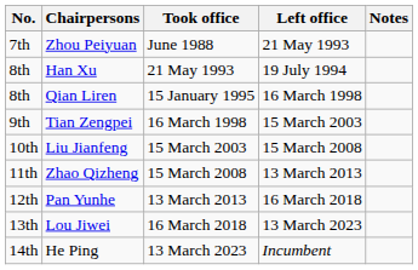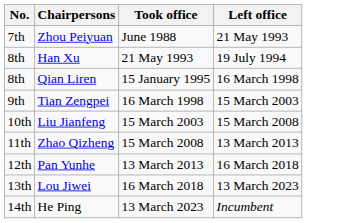- column: Notes
